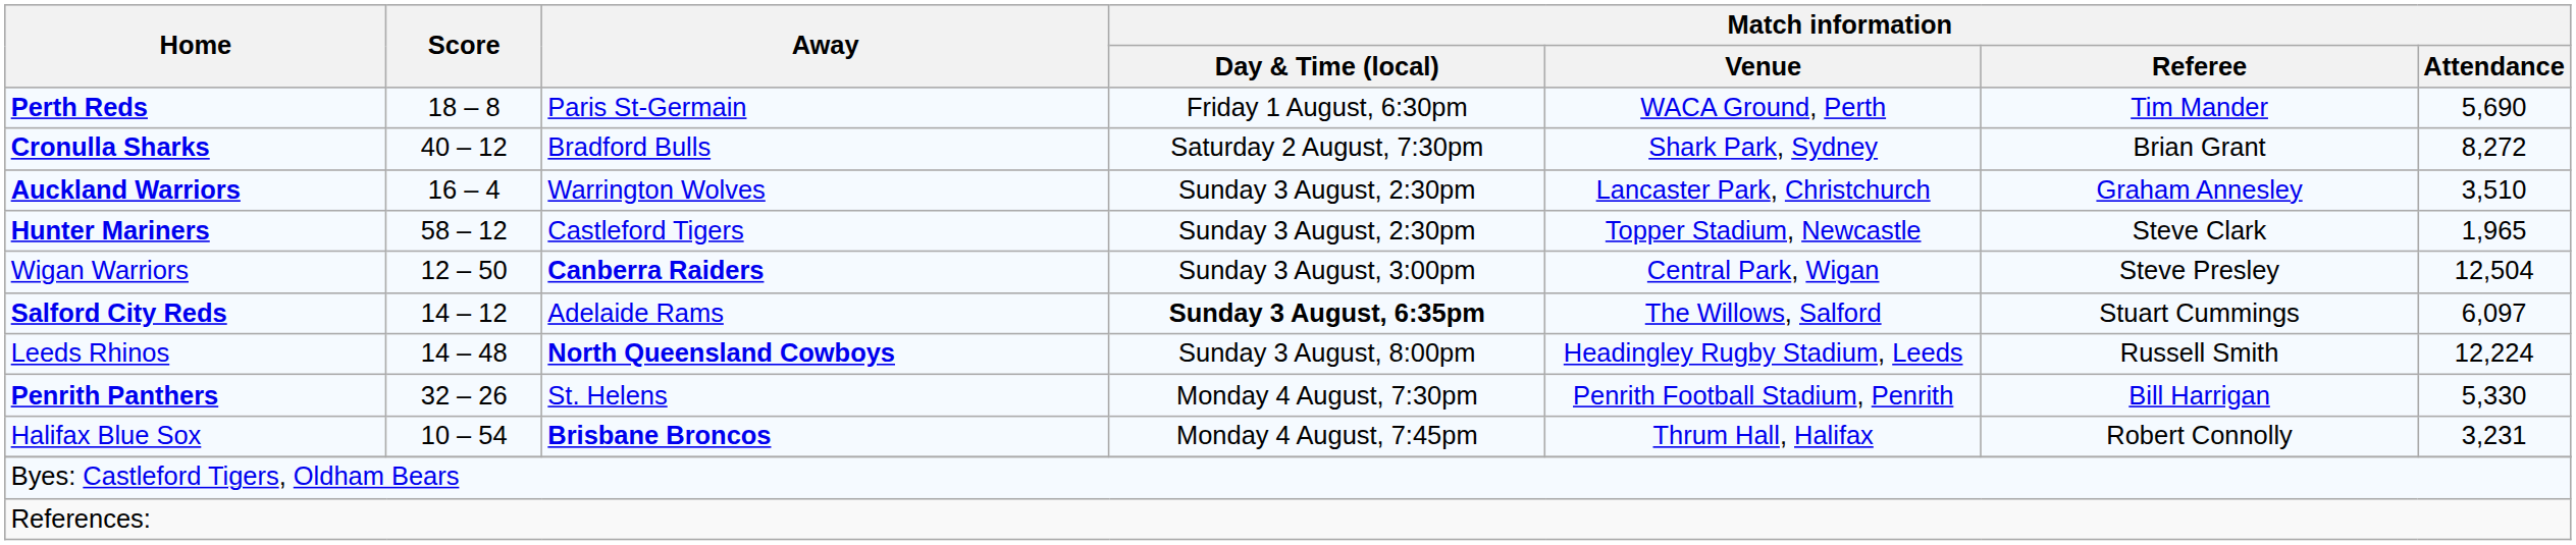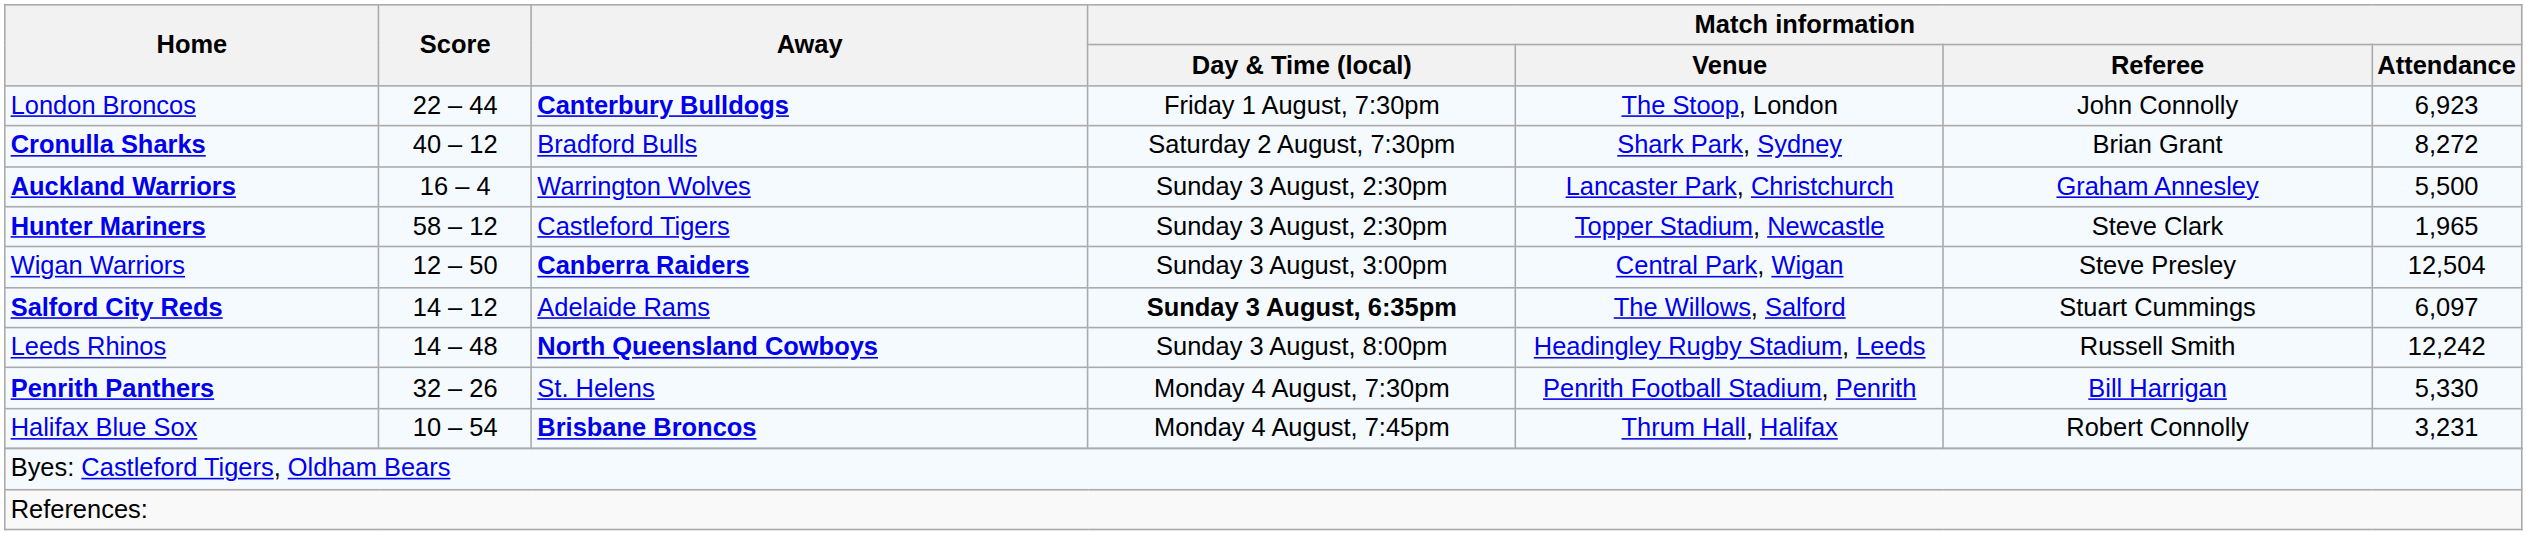- row: Perth Reds | 18 – 8 | Paris St-Germain | Friday 1 August, 6:30pm | WACA Ground, Perth | Tim Mander | 5,690
+ row: London Broncos | 22 – 44 | Canterbury Bulldogs | Friday 1 August, 7:30pm | The Stoop, London | John Connolly | 6,923
Auckland Warriors | Match information / Attendance: 3,510 -> 5,500
Leeds Rhinos | Match information / Attendance: 12,224 -> 12,242
